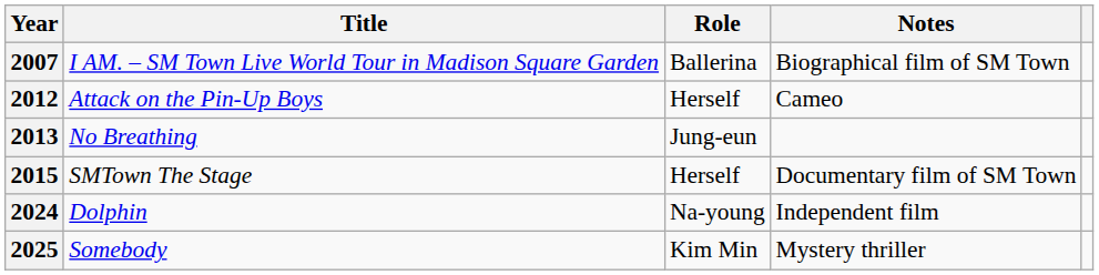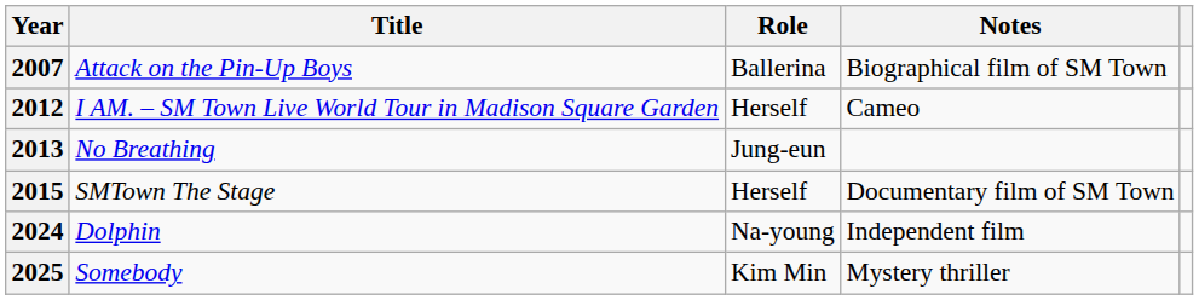2007 | Title: I AM. – SM Town Live World Tour in Madison Square Garden -> Attack on the Pin-Up Boys
2012 | Title: Attack on the Pin-Up Boys -> I AM. – SM Town Live World Tour in Madison Square Garden
